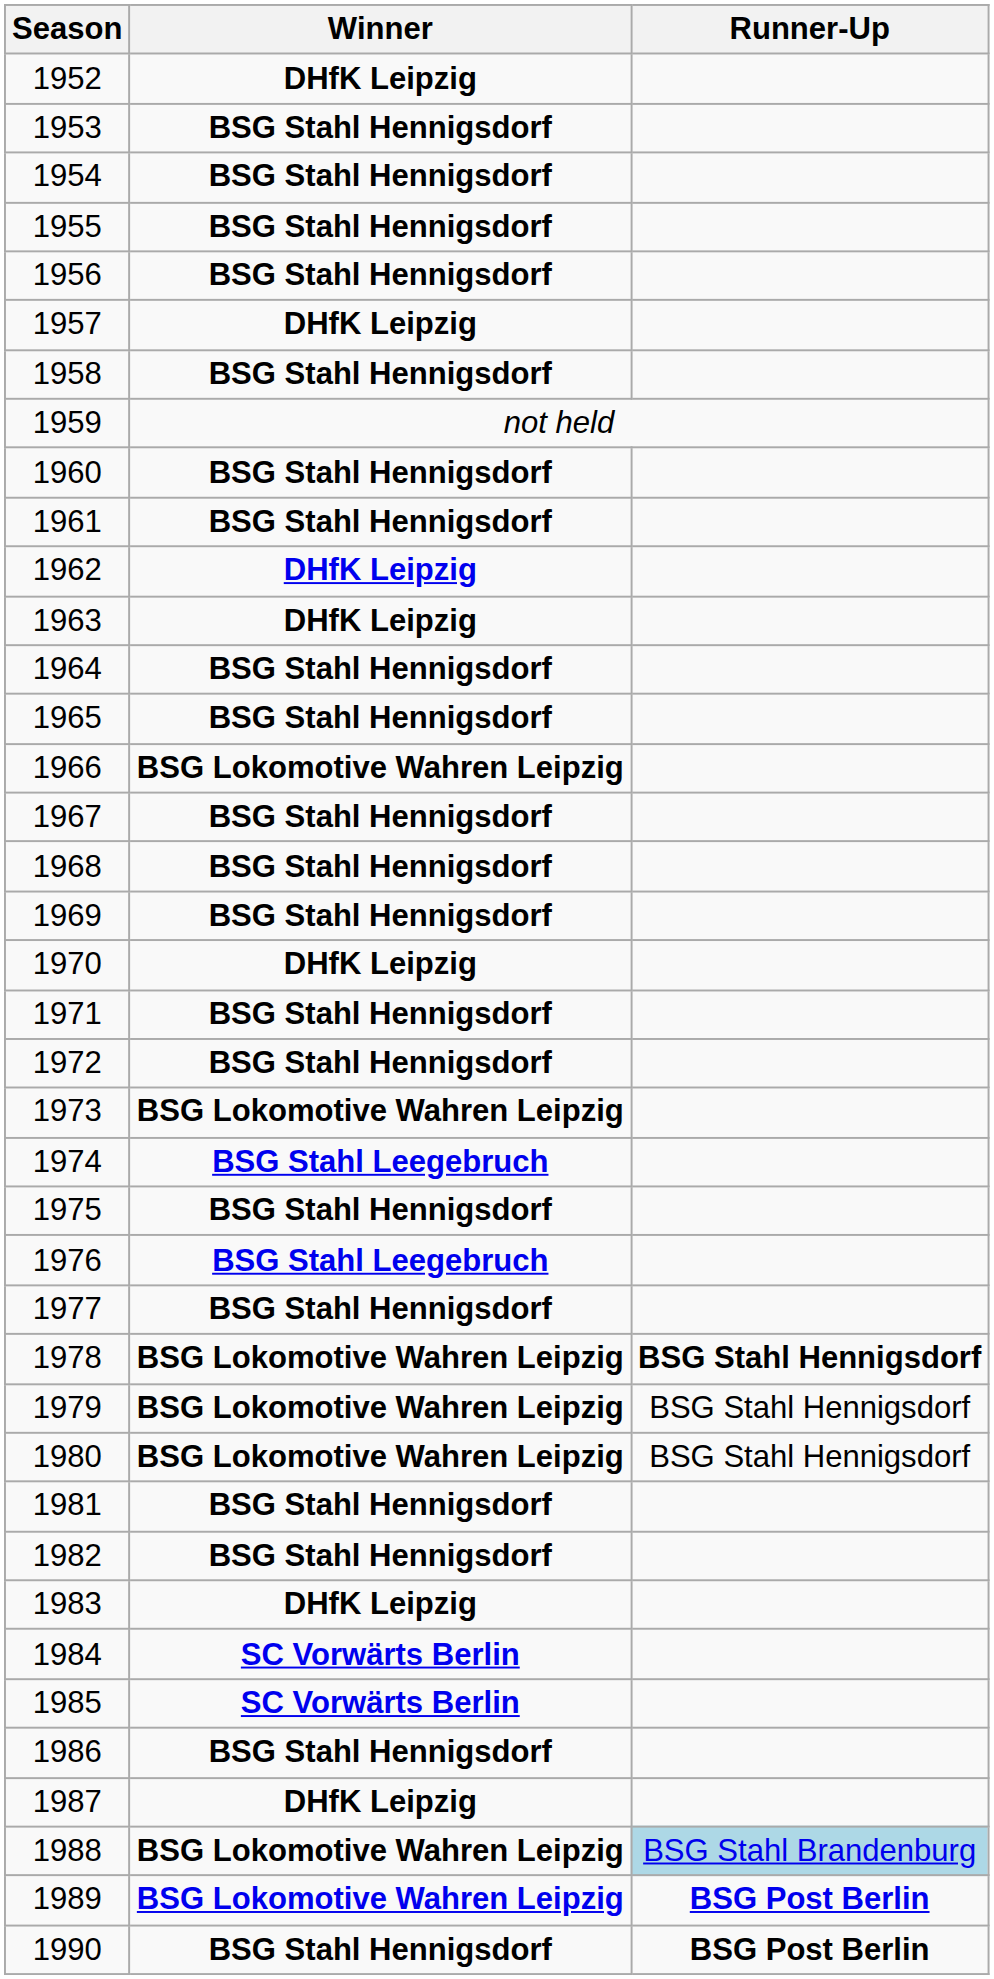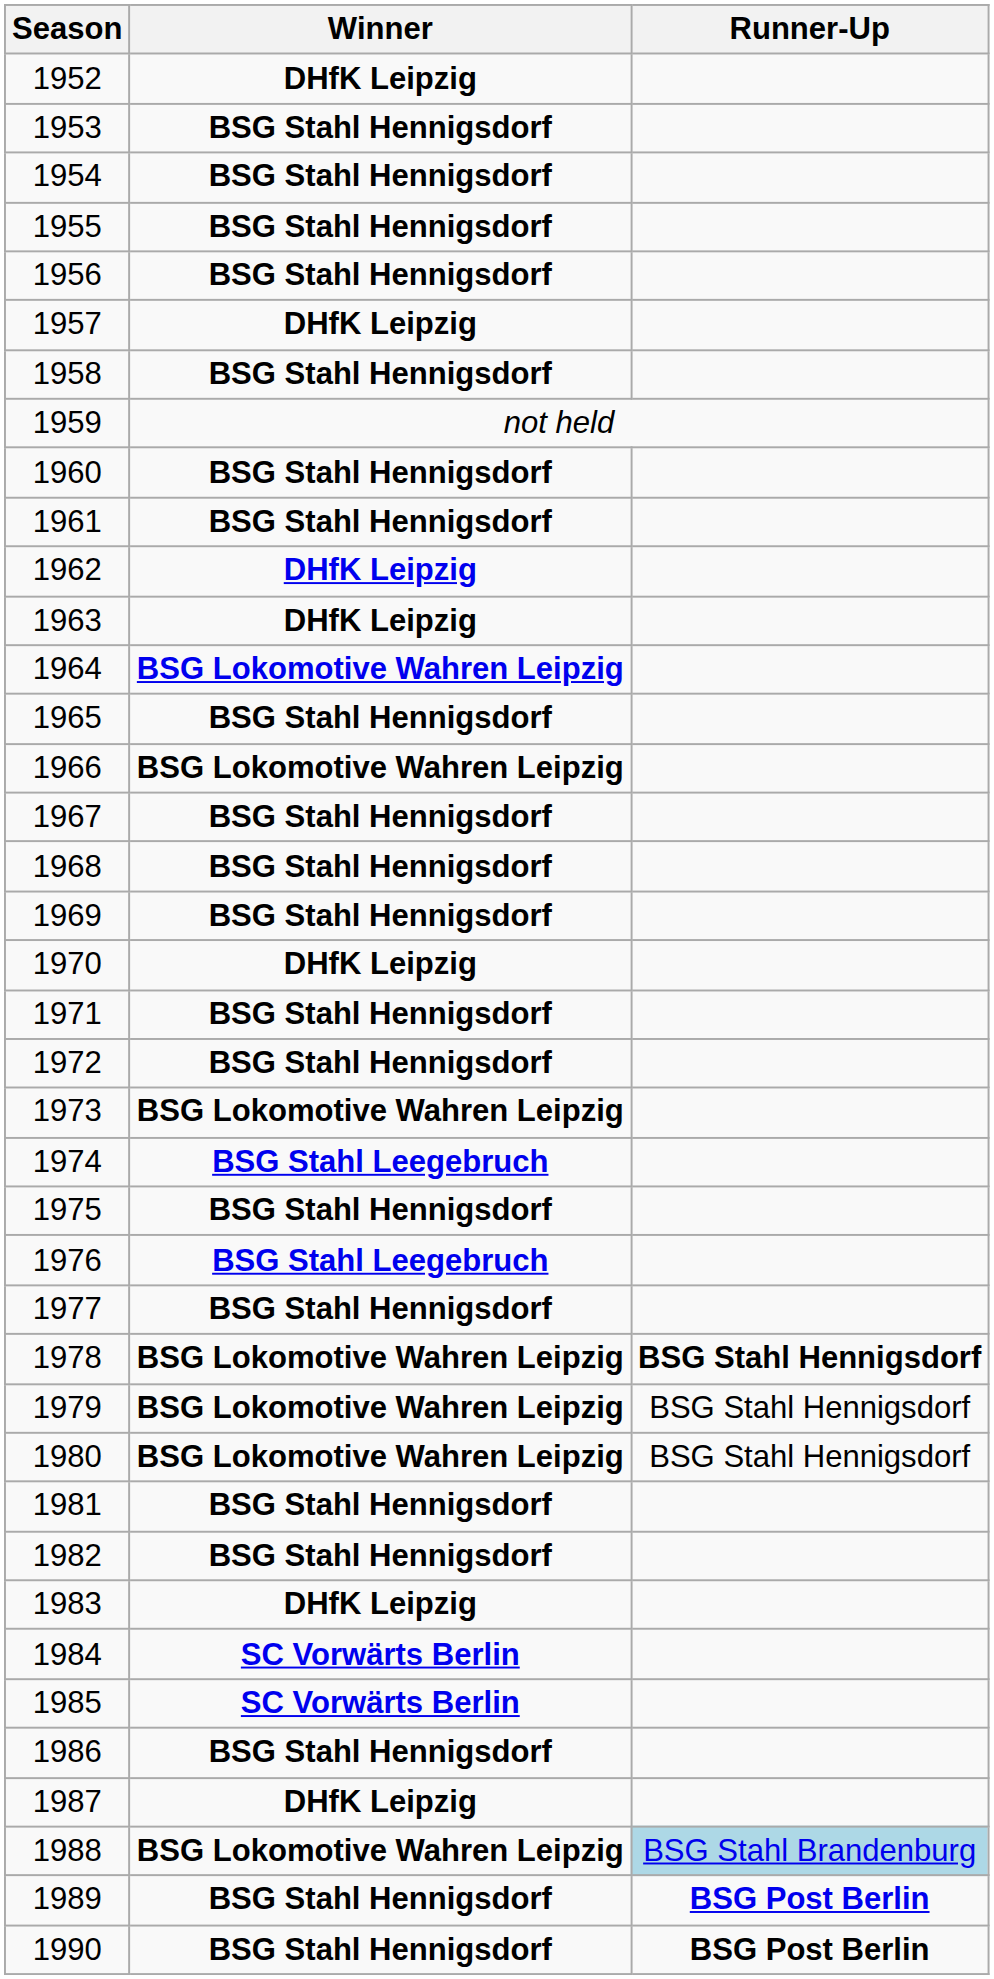1964 | Winner: BSG Stahl Hennigsdorf -> BSG Lokomotive Wahren Leipzig
1989 | Winner: BSG Lokomotive Wahren Leipzig -> BSG Stahl Hennigsdorf
